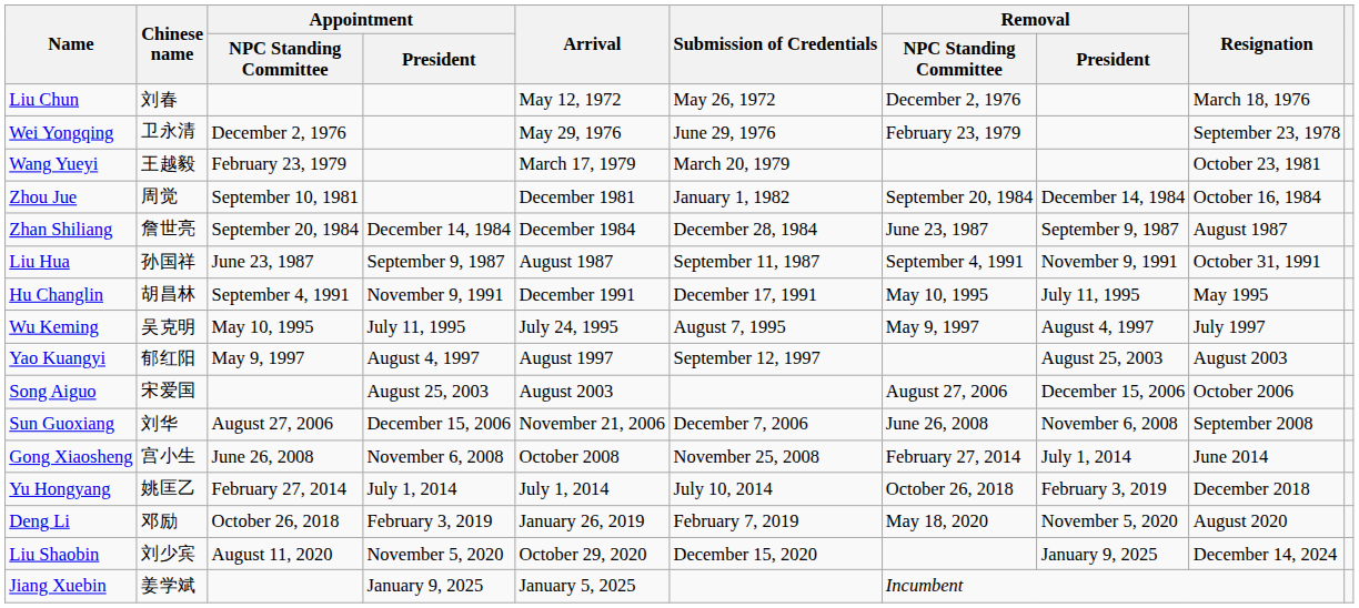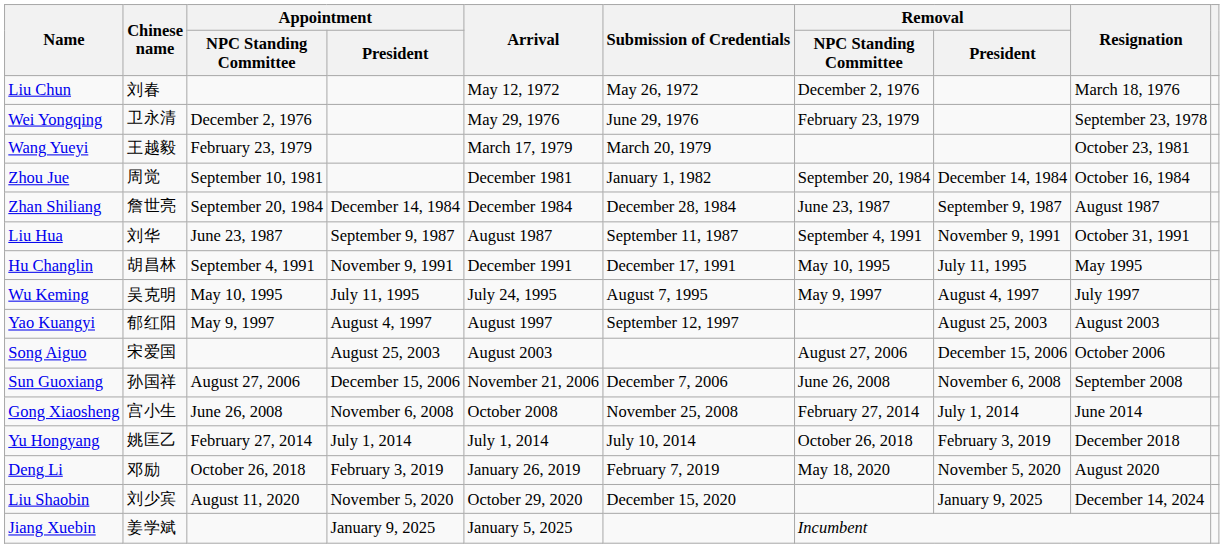Liu Hua | Chinese name: 孙国祥 -> 刘华
Sun Guoxiang | Chinese name: 刘华 -> 孙国祥
